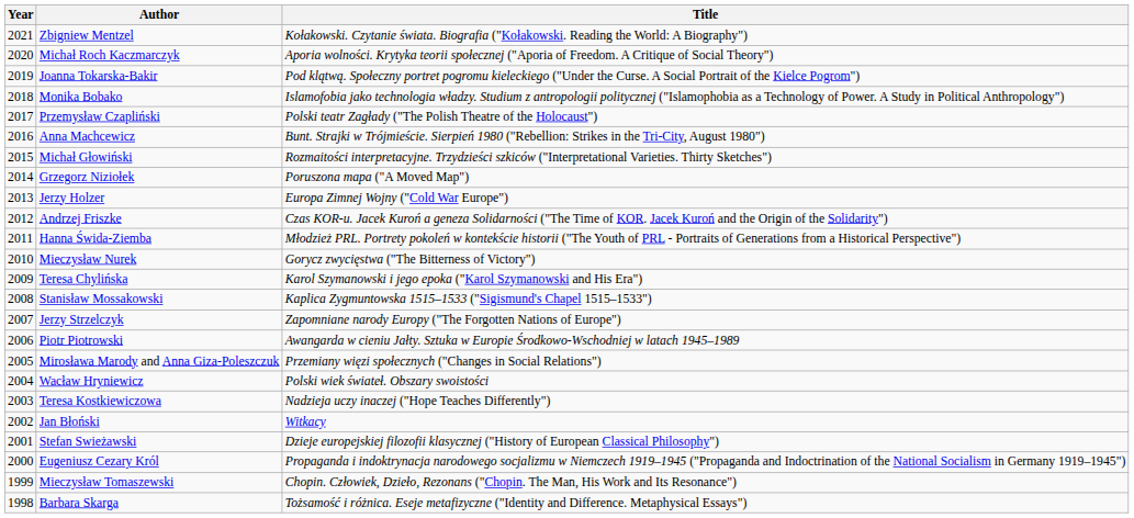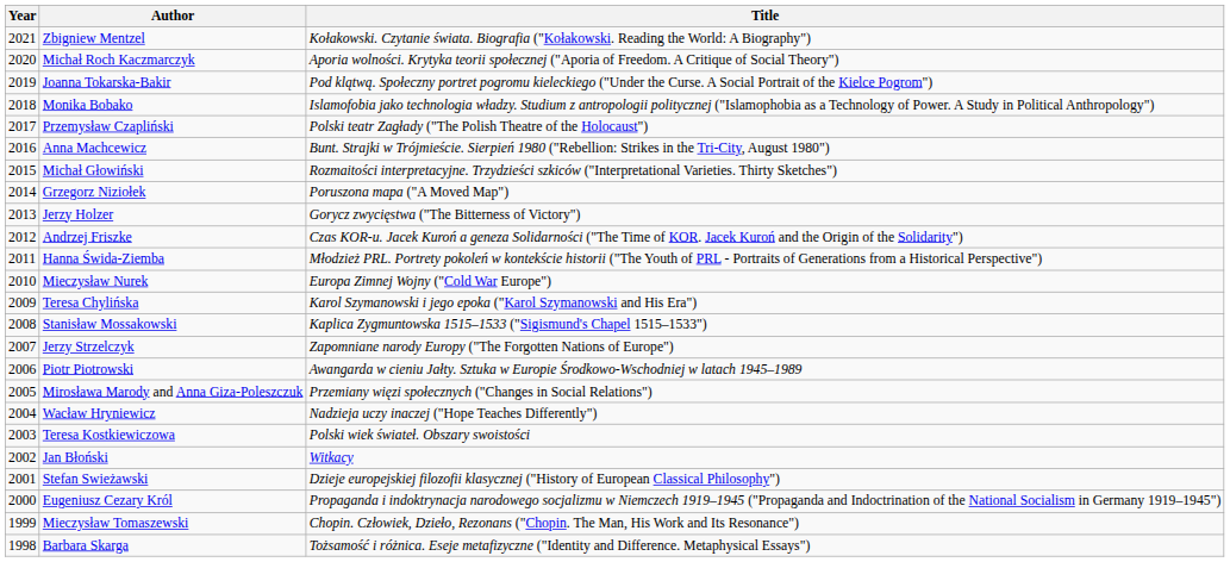Jerzy Holzer | Title: Europa Zimnej Wojny ("Cold War Europe") -> Gorycz zwycięstwa ("The Bitterness of Victory")
Mieczysław Nurek | Title: Gorycz zwycięstwa ("The Bitterness of Victory") -> Europa Zimnej Wojny ("Cold War Europe")
Wacław Hryniewicz | Title: Polski wiek świateł. Obszary swoistości -> Nadzieja uczy inaczej ("Hope Teaches Differently")
Teresa Kostkiewiczowa | Title: Nadzieja uczy inaczej ("Hope Teaches Differently") -> Polski wiek świateł. Obszary swoistości
